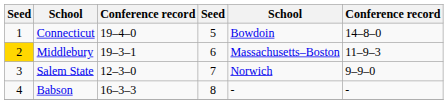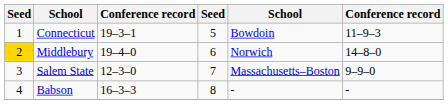Connecticut | column 3: 19–4–0 -> 19–3–1
Connecticut | column 6: 14–8–0 -> 11–9–3
Middlebury | column 3: 19–3–1 -> 19–4–0
Middlebury | column 5: Massachusetts–Boston -> Norwich
Middlebury | column 6: 11–9–3 -> 14–8–0
Salem State | column 5: Norwich -> Massachusetts–Boston
